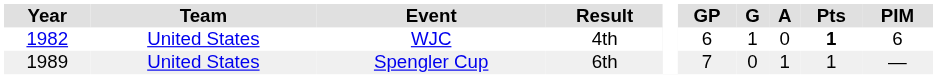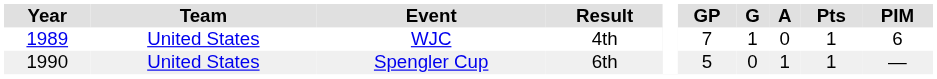WJC | Year: 1982 -> 1989
WJC | GP: 6 -> 7
WJC | Pts: bold -> normal
Spengler Cup | Year: 1989 -> 1990
Spengler Cup | GP: 7 -> 5
